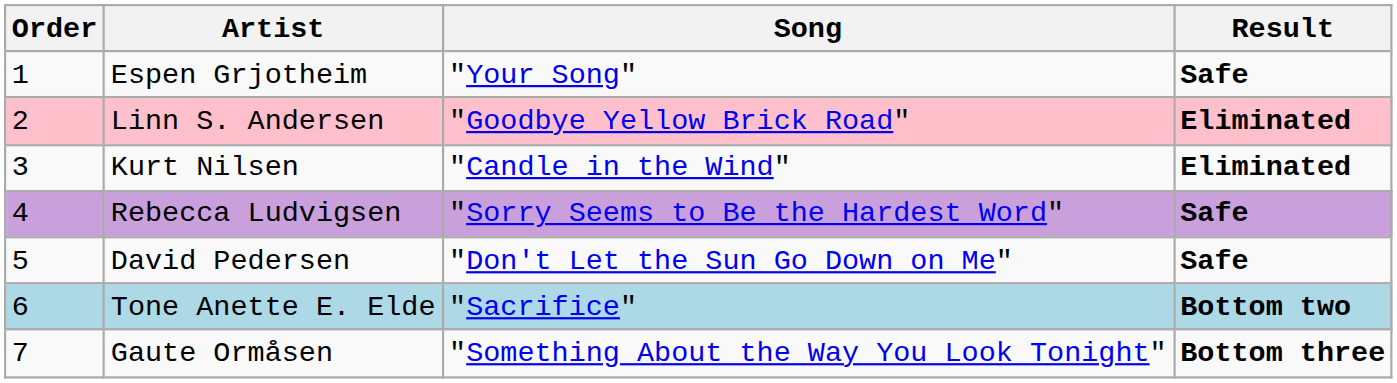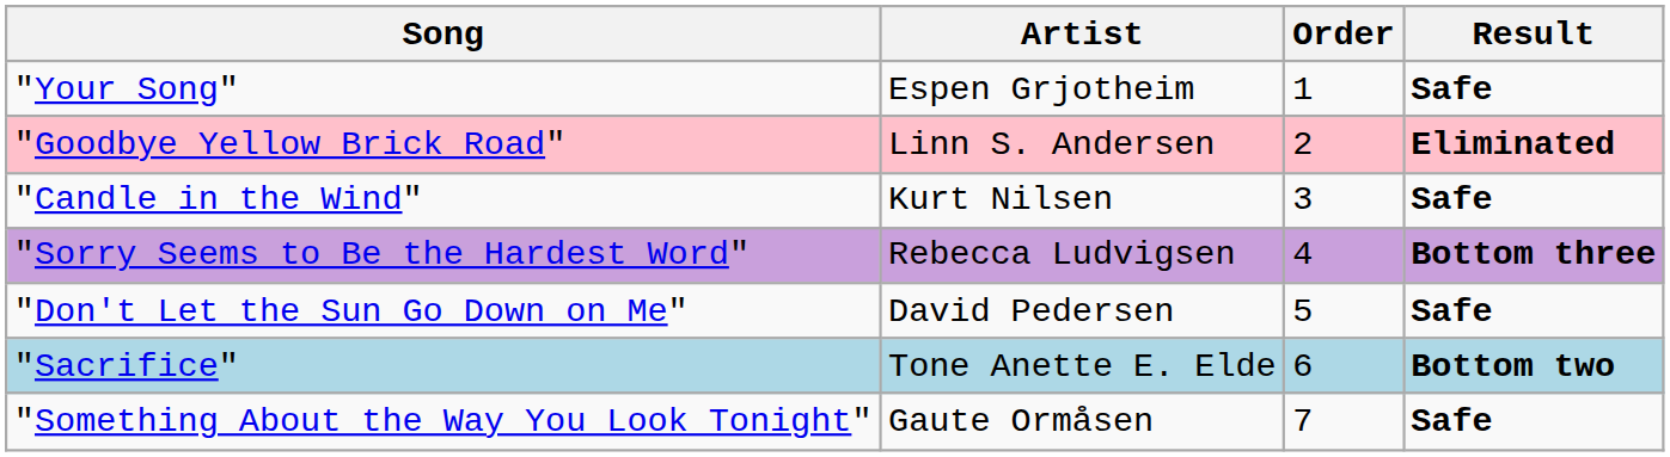columns swapped: Order <-> Song
Kurt Nilsen | Result: Eliminated -> Safe
Rebecca Ludvigsen | Result: Safe -> Bottom three
Gaute Ormåsen | Result: Bottom three -> Safe
